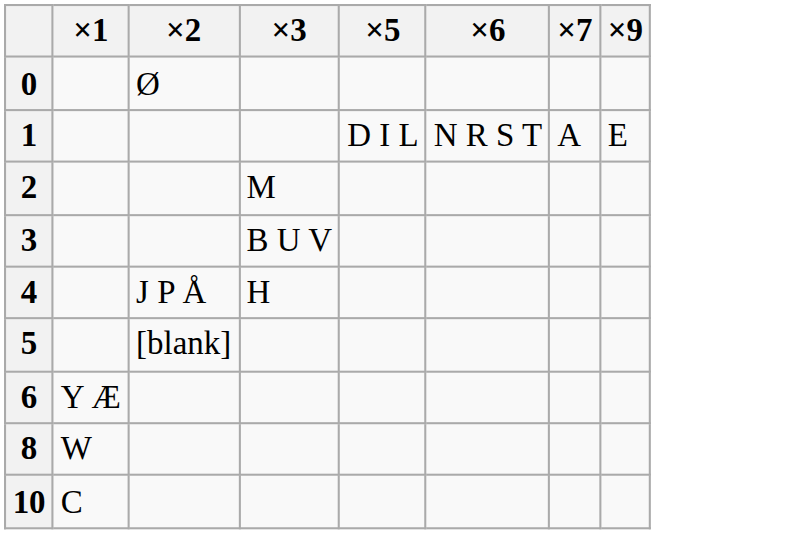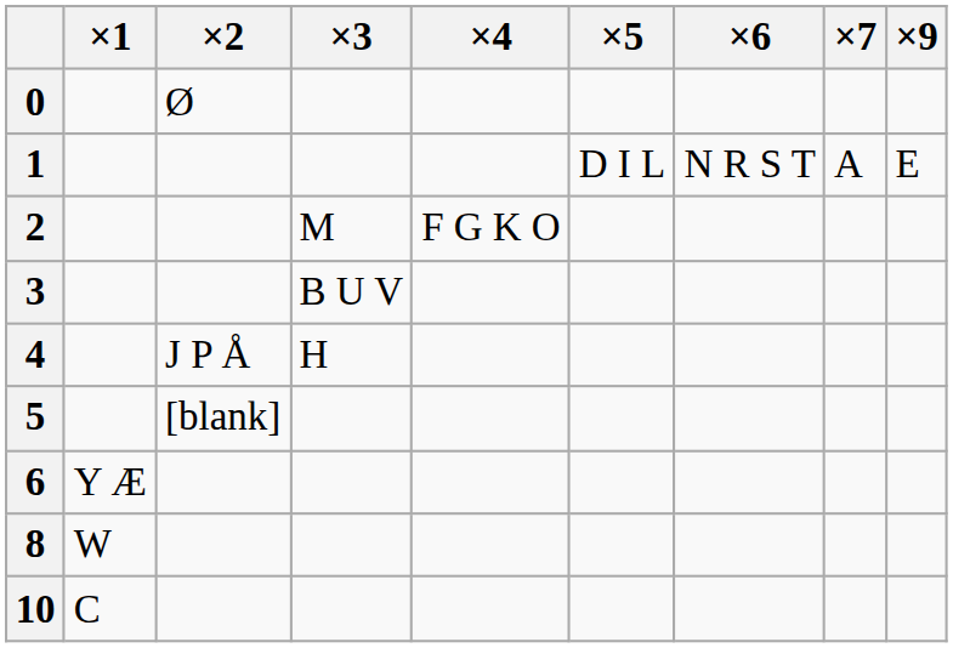+ column: ×4 | F G K O
